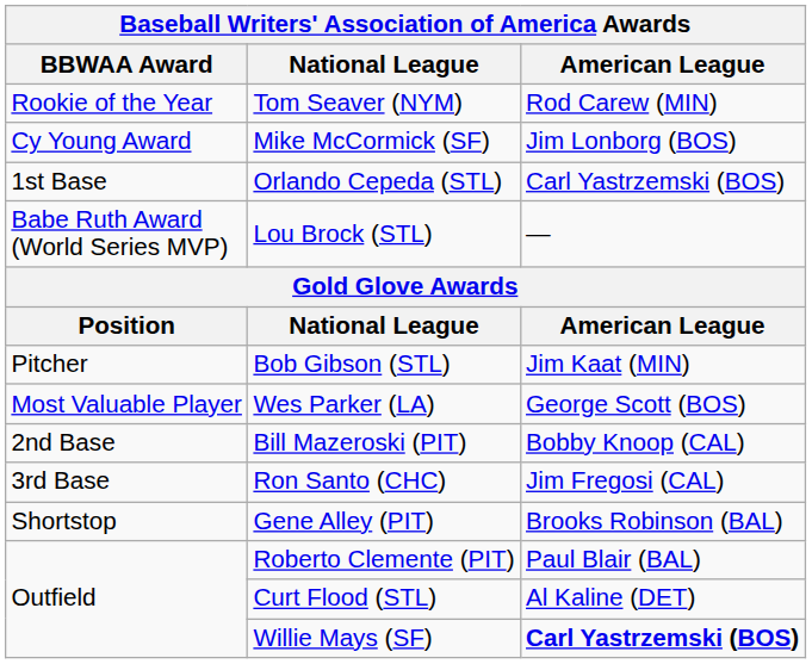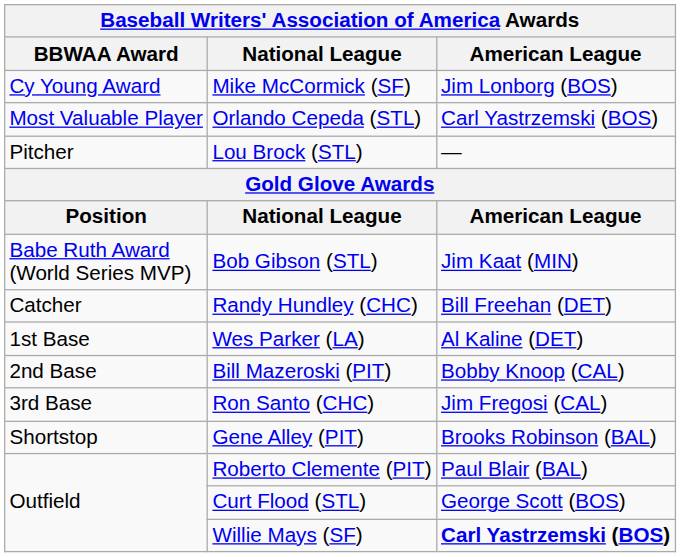- row: Rookie of the Year | Tom Seaver (NYM) | Rod Carew (MIN)
Orlando Cepeda (STL) | BBWAA Award: 1st Base -> Most Valuable Player
Lou Brock (STL) | BBWAA Award: Babe Ruth Award (World Series MVP) -> Pitcher
Bob Gibson (STL) | BBWAA Award: Pitcher -> Babe Ruth Award (World Series MVP)
+ row: Catcher | Randy Hundley (CHC) | Bill Freehan (DET)
Wes Parker (LA) | BBWAA Award: Most Valuable Player -> 1st Base
Wes Parker (LA) | American League: George Scott (BOS) -> Al Kaline (DET)
Curt Flood (STL) | American League: Al Kaline (DET) -> George Scott (BOS)
